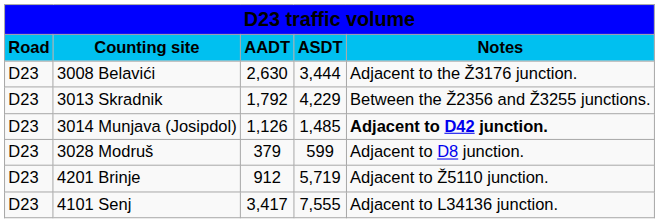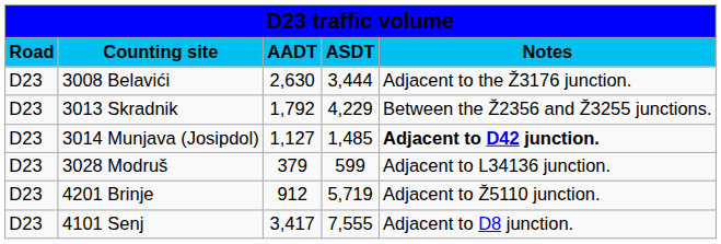3014 Munjava (Josipdol) | column 3: 1,126 -> 1,127
3028 Modruš | column 5: Adjacent to D8 junction. -> Adjacent to L34136 junction.
4101 Senj | column 5: Adjacent to L34136 junction. -> Adjacent to D8 junction.
